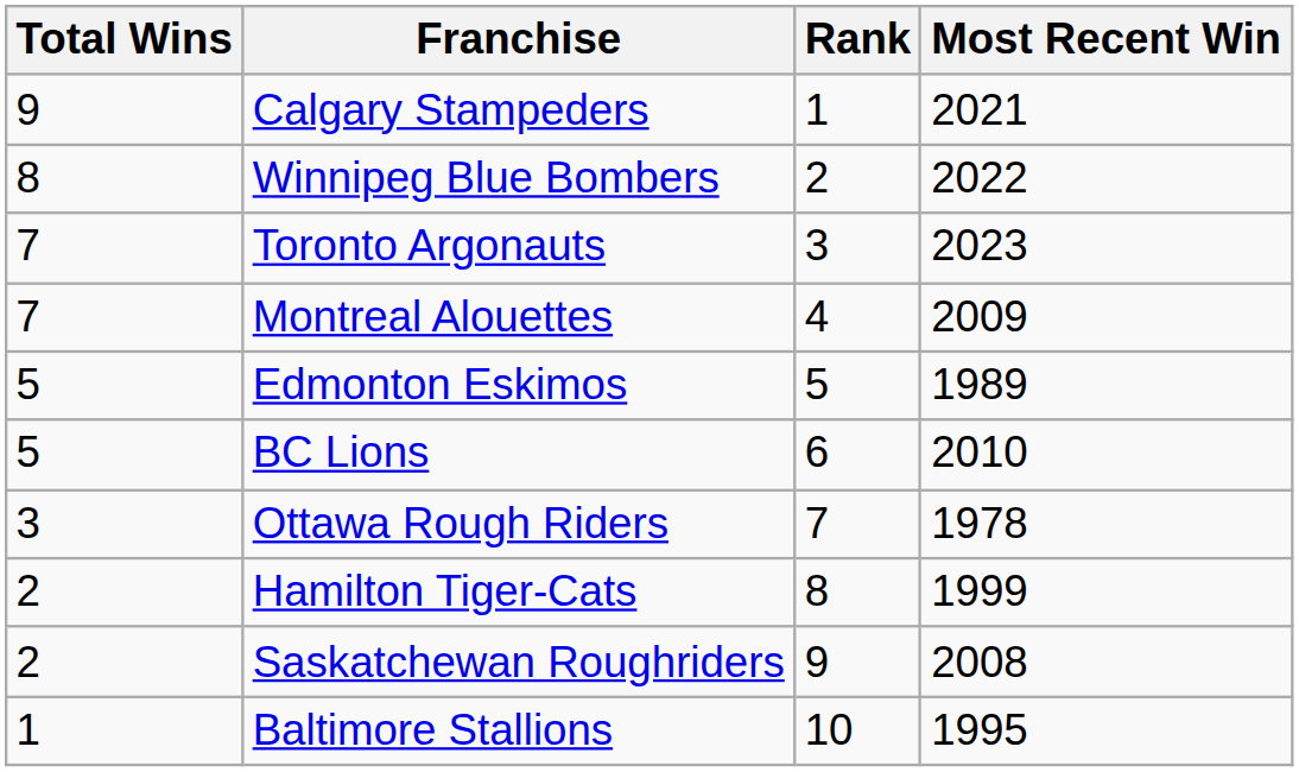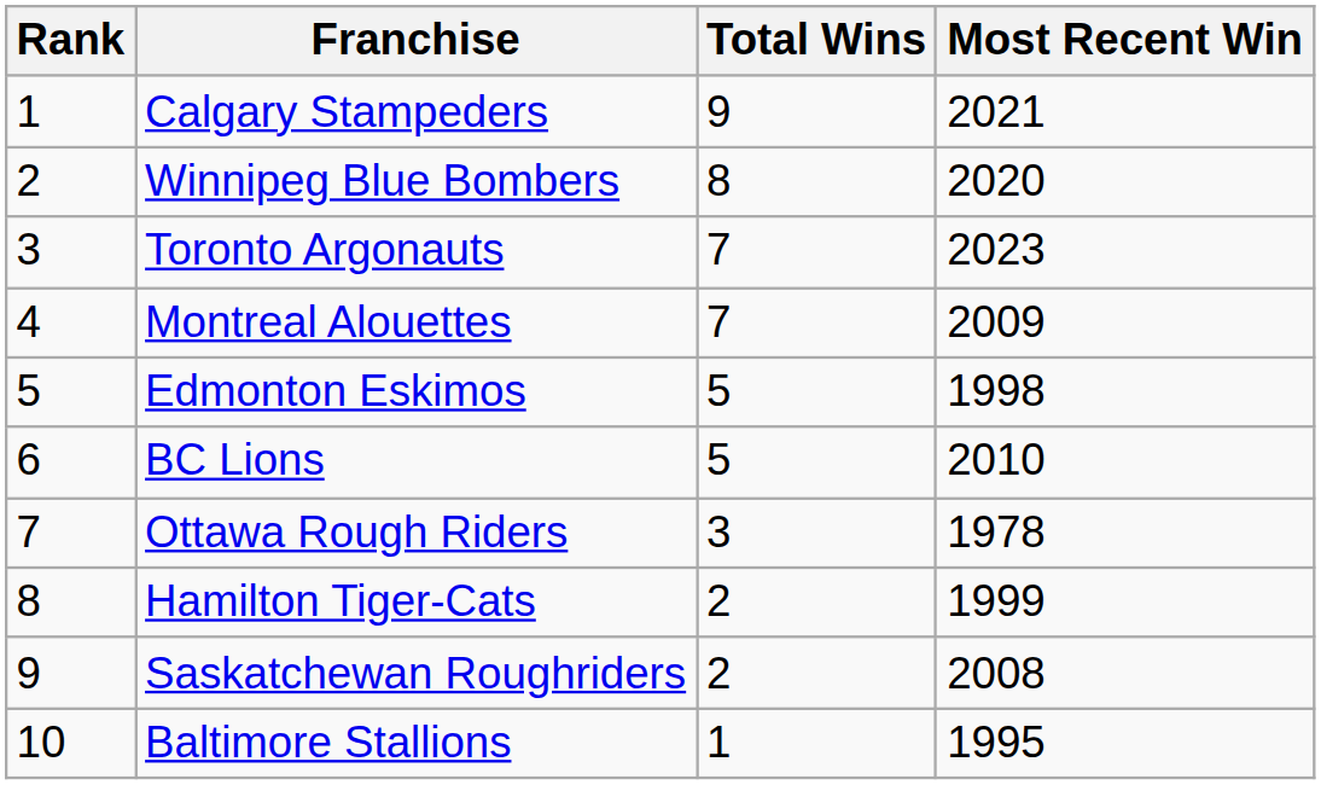columns swapped: Rank <-> Total Wins
Winnipeg Blue Bombers | Most Recent Win: 2022 -> 2020
Edmonton Eskimos | Most Recent Win: 1989 -> 1998
